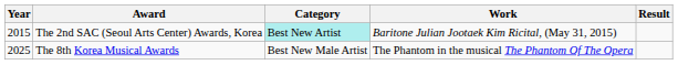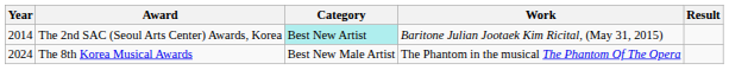The 2nd SAC (Seoul Arts Center) Awards, Korea | Year: 2015 -> 2014
The 8th Korea Musical Awards | Year: 2025 -> 2024
